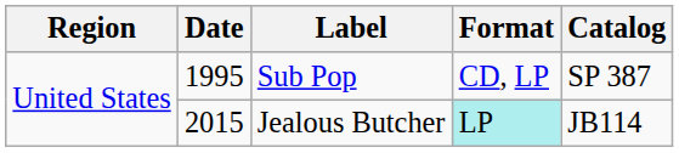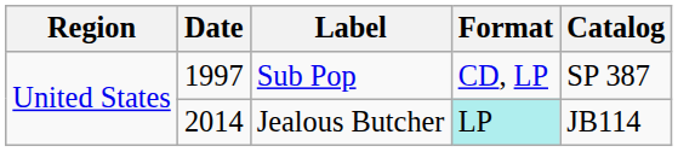Sub Pop | Date: 1995 -> 1997
Jealous Butcher | Date: 2015 -> 2014
